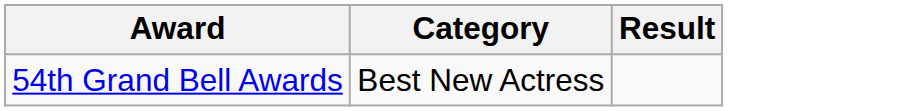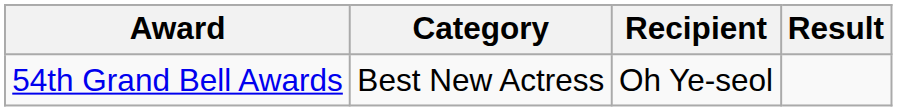+ column: Recipient | Oh Ye-seol
